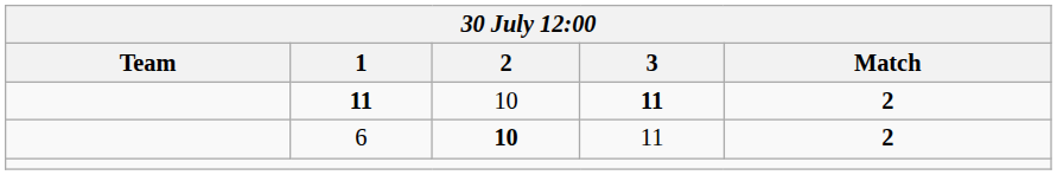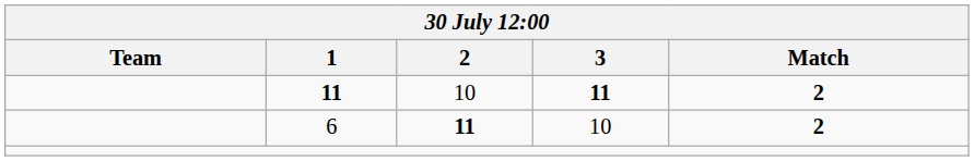6 | 2: 10 -> 11
6 | 3: 11 -> 10
